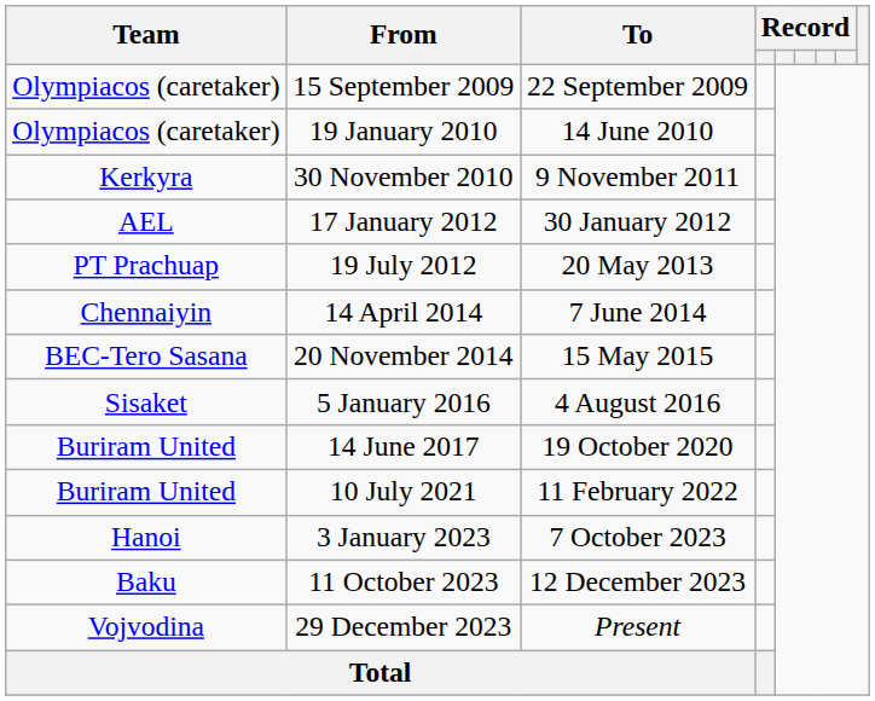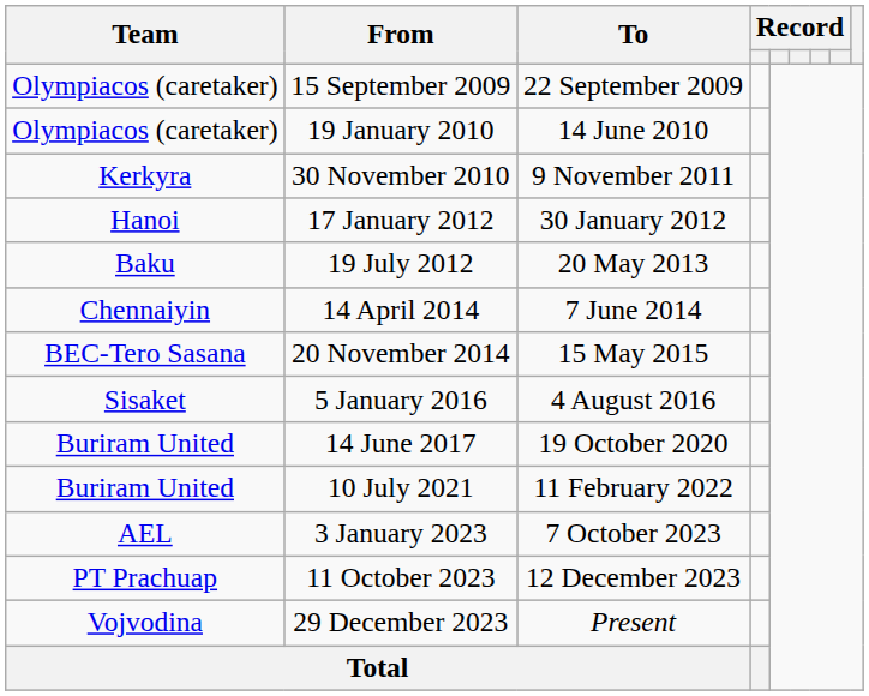17 January 2012 | Team: AEL -> Hanoi
19 July 2012 | Team: PT Prachuap -> Baku
3 January 2023 | Team: Hanoi -> AEL
11 October 2023 | Team: Baku -> PT Prachuap
